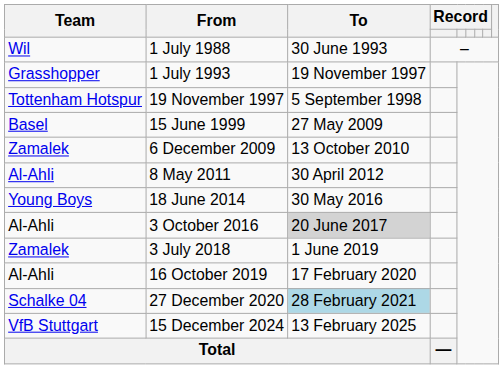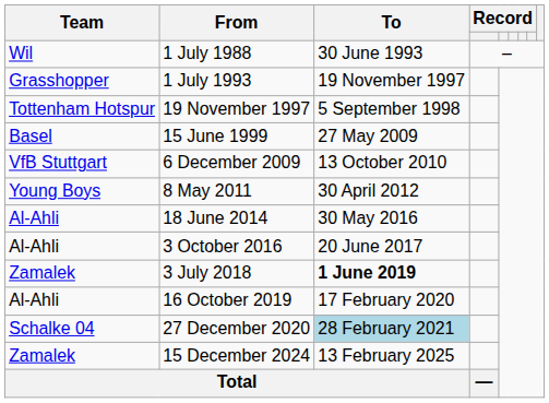6 December 2009 | Team: Zamalek -> VfB Stuttgart
8 May 2011 | Team: Al-Ahli -> Young Boys
18 June 2014 | Team: Young Boys -> Al-Ahli
3 October 2016 | To: lightgrey background -> no background
3 July 2018 | To: normal -> bold
15 December 2024 | Team: VfB Stuttgart -> Zamalek
